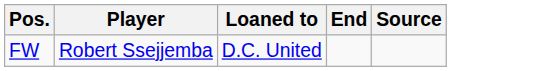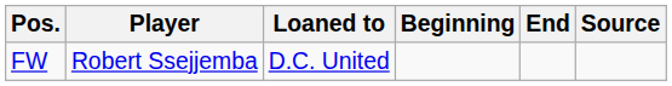+ column: Beginning
